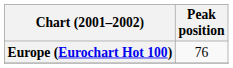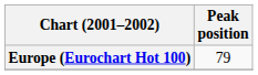Europe (Eurochart Hot 100) | Peak position: 76 -> 79
